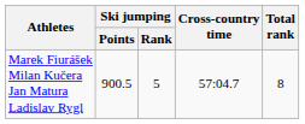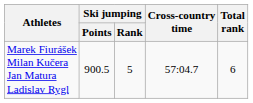Marek Fiurášek Milan Kučera Jan Matura Ladislav Rygl | Total rank: 8 -> 6
